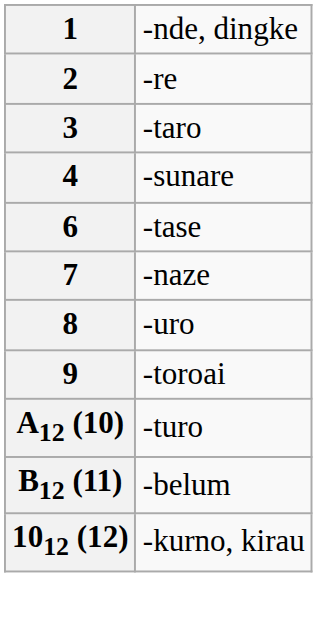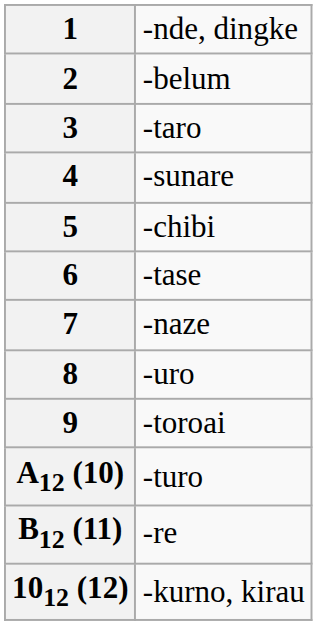2 | column 2: -re -> -belum
+ row: 5 | -chibi
B12 (11) | column 2: -belum -> -re
